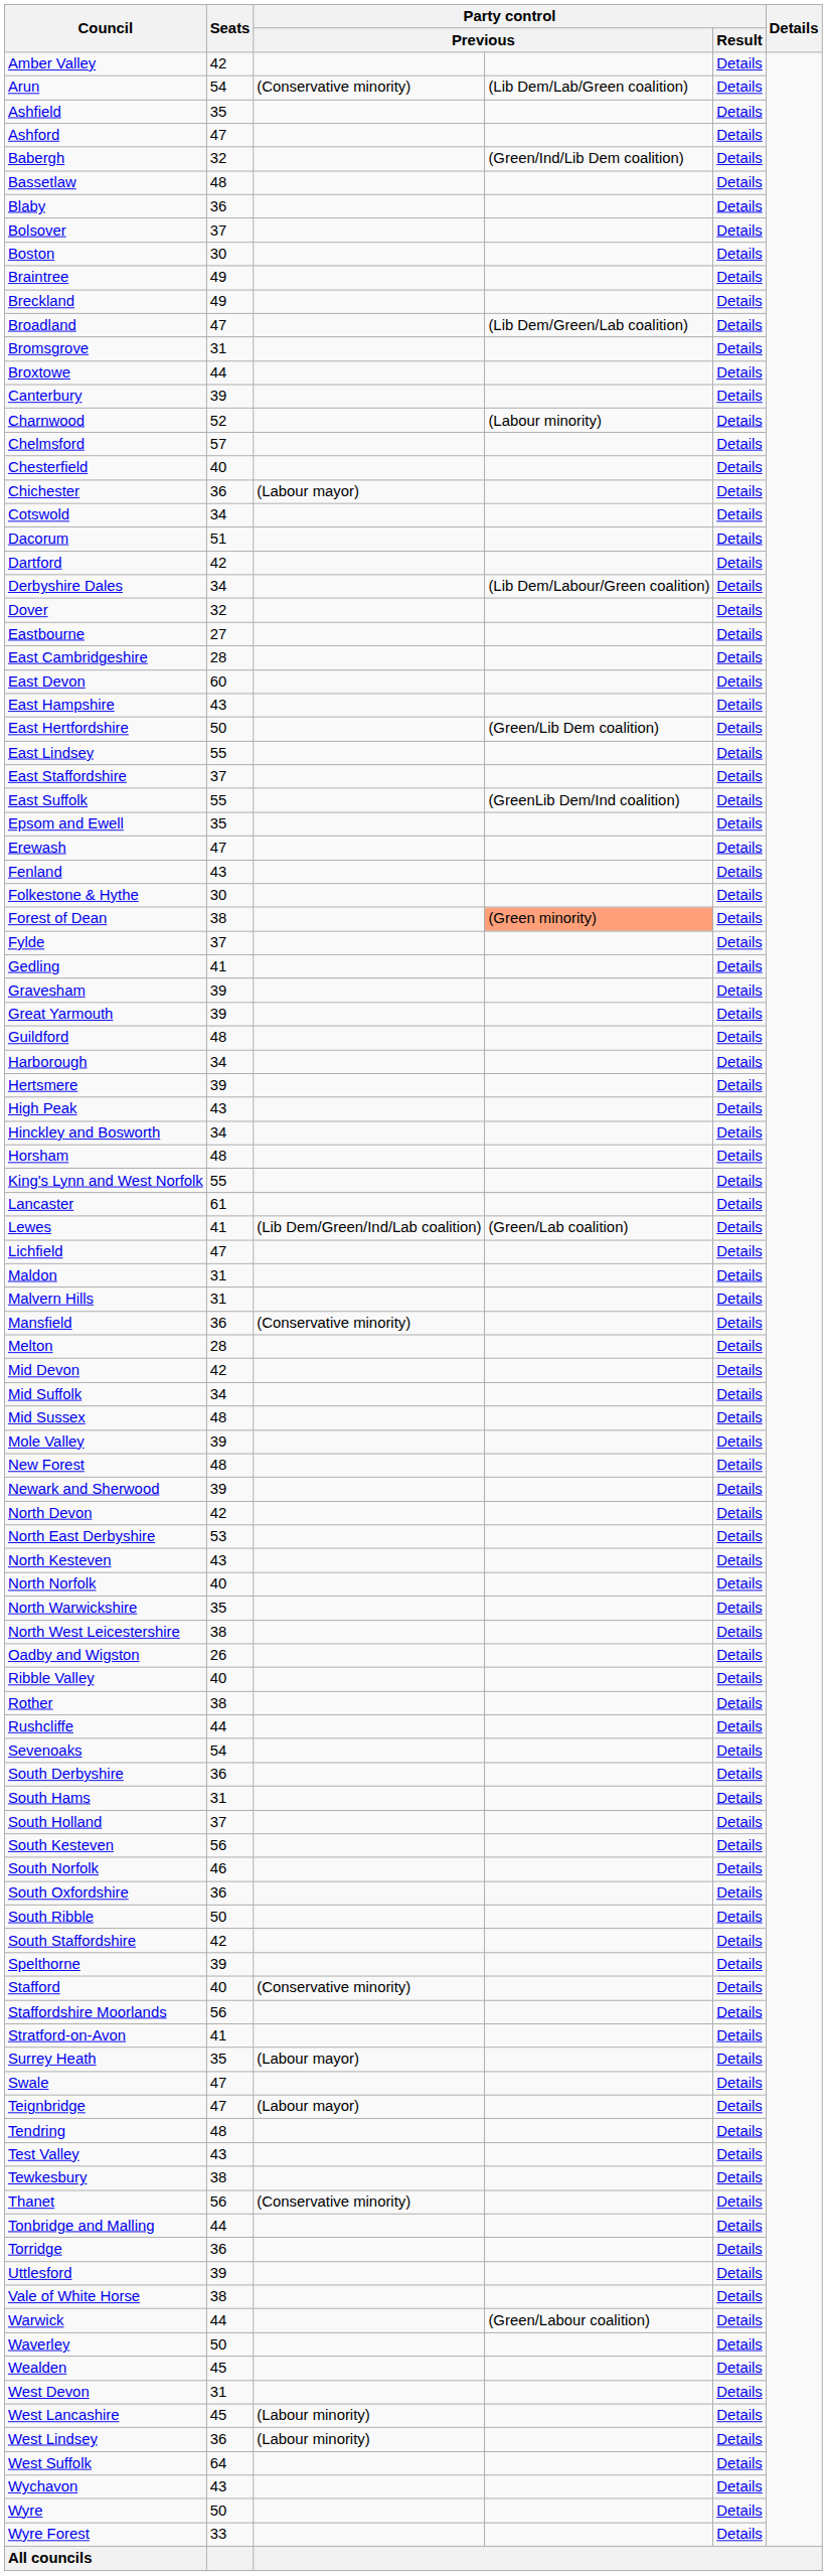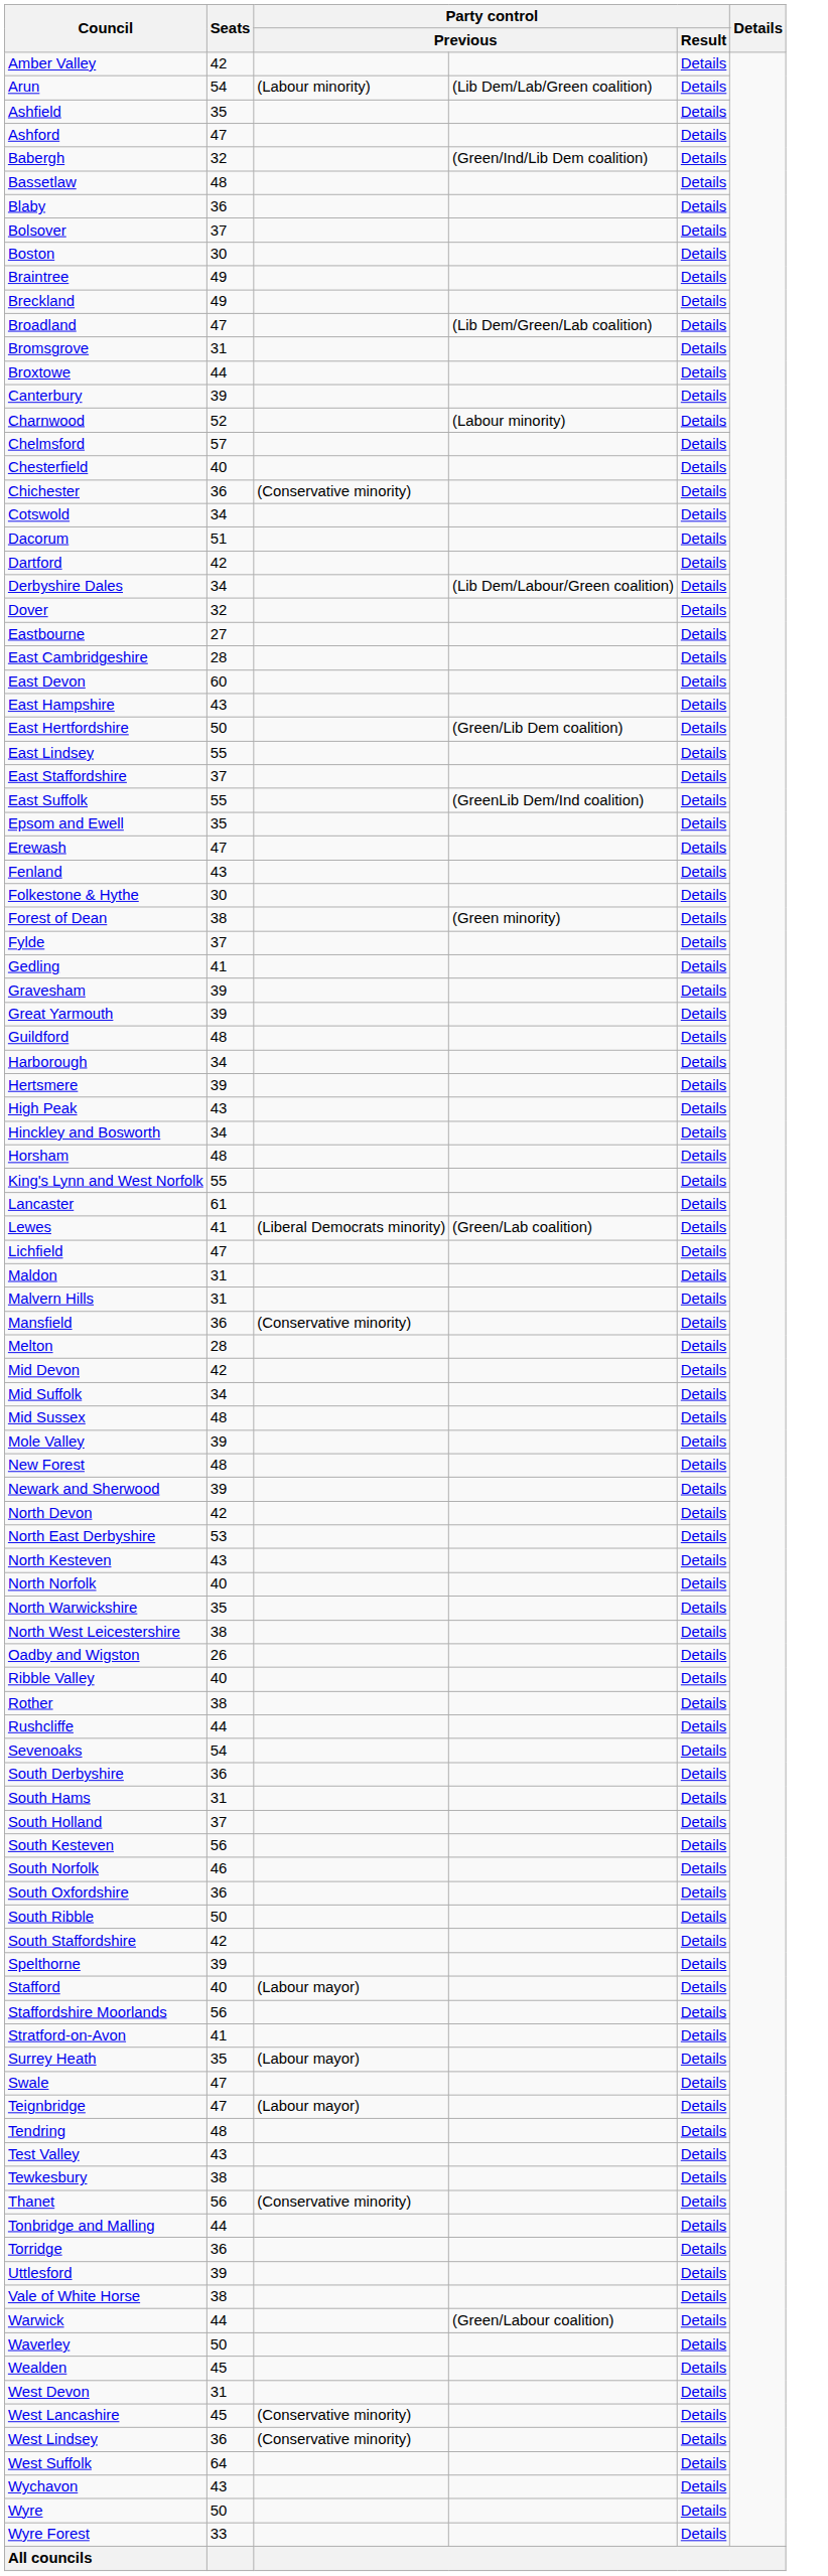Arun | column 3: (Conservative minority) -> (Labour minority)
Chichester | column 3: (Labour mayor) -> (Conservative minority)
Forest of Dean | column 4: lightsalmon background -> no background
Lewes | column 3: (Lib Dem/Green/Ind/Lab coalition) -> (Liberal Democrats minority)
Stafford | column 3: (Conservative minority) -> (Labour mayor)
West Lancashire | column 3: (Labour minority) -> (Conservative minority)
West Lindsey | column 3: (Labour minority) -> (Conservative minority)
